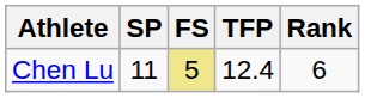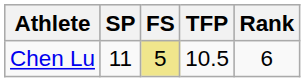Chen Lu | TFP: 12.4 -> 10.5
